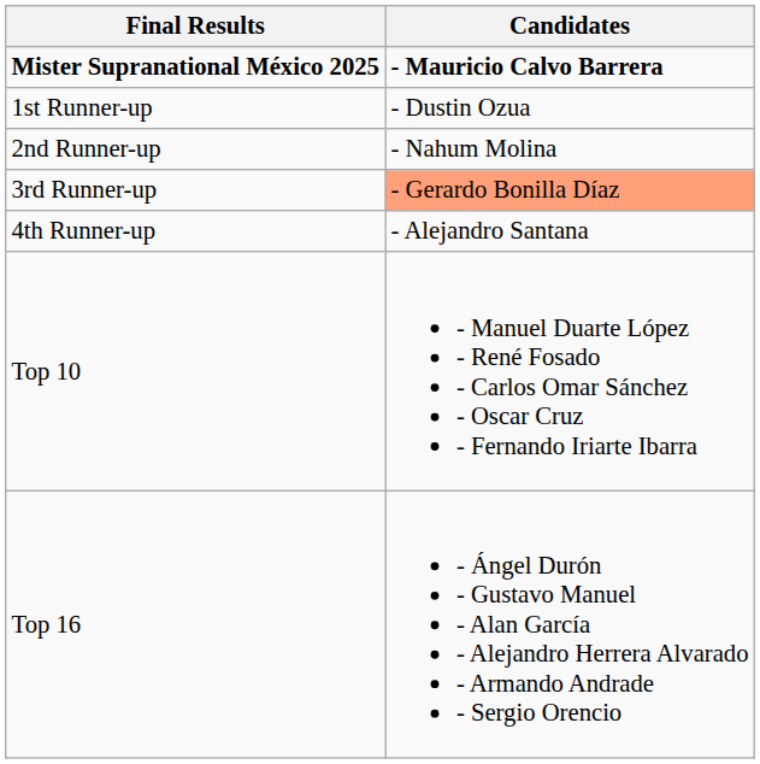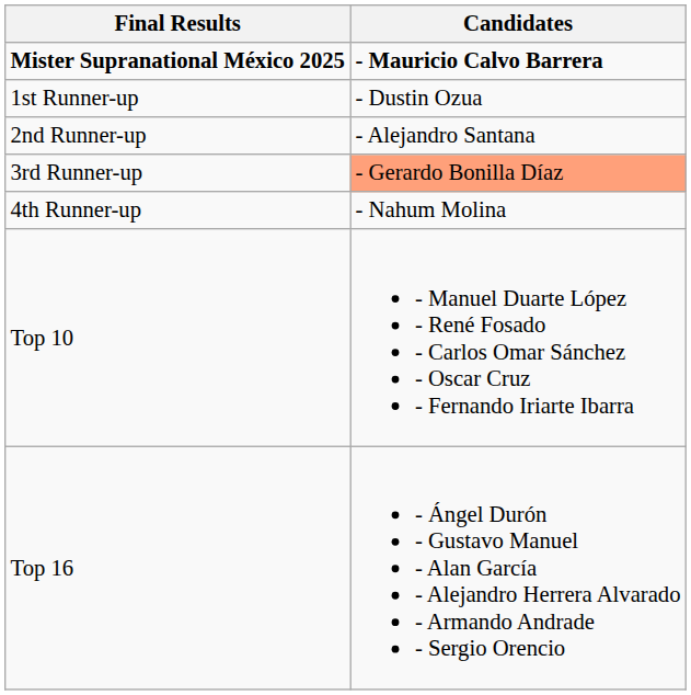2nd Runner-up | Candidates: - Nahum Molina -> - Alejandro Santana
4th Runner-up | Candidates: - Alejandro Santana -> - Nahum Molina
